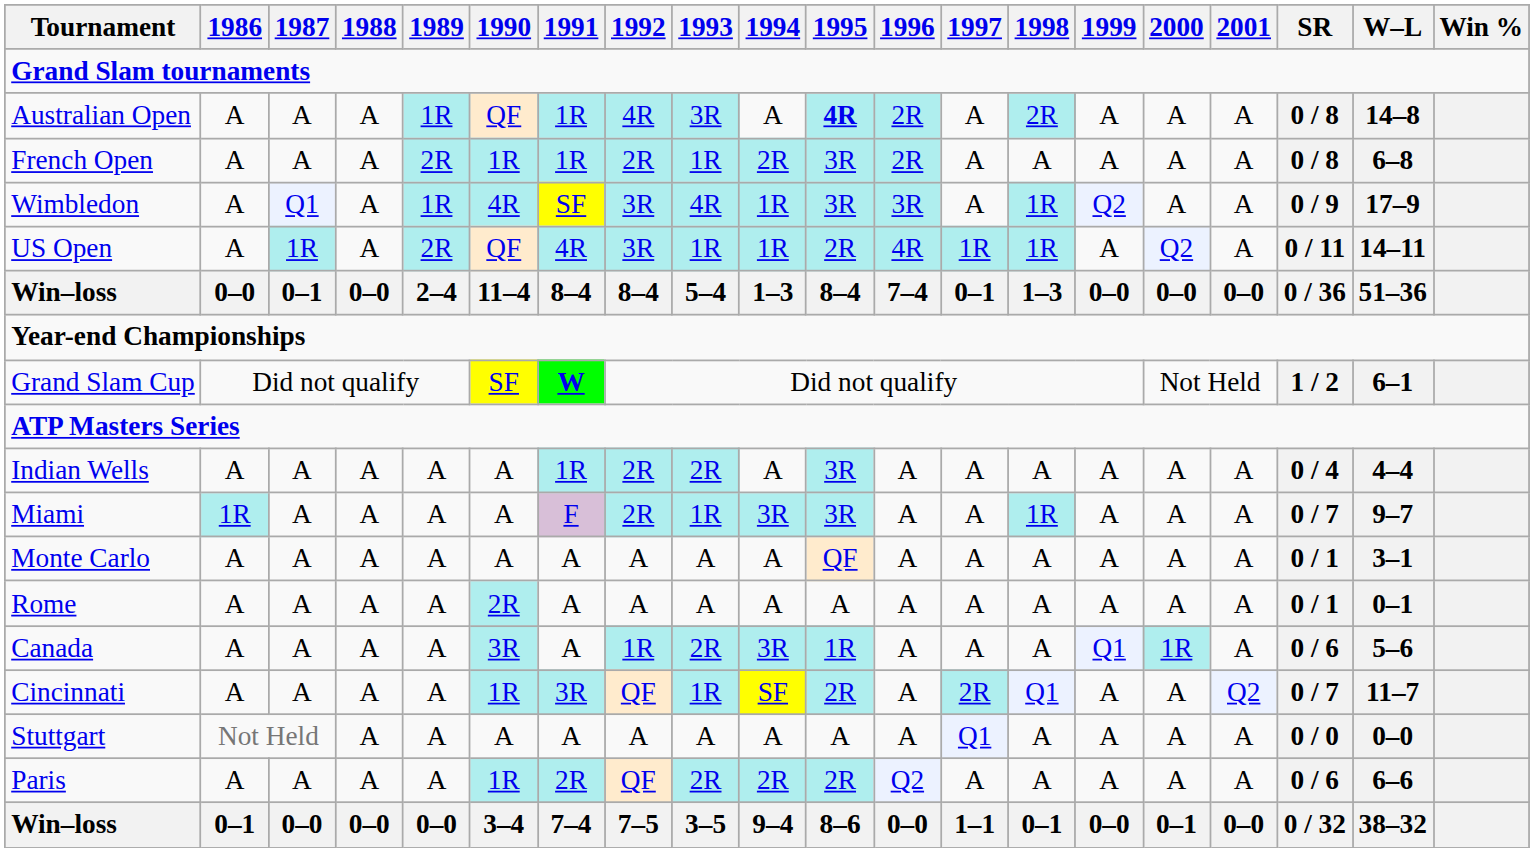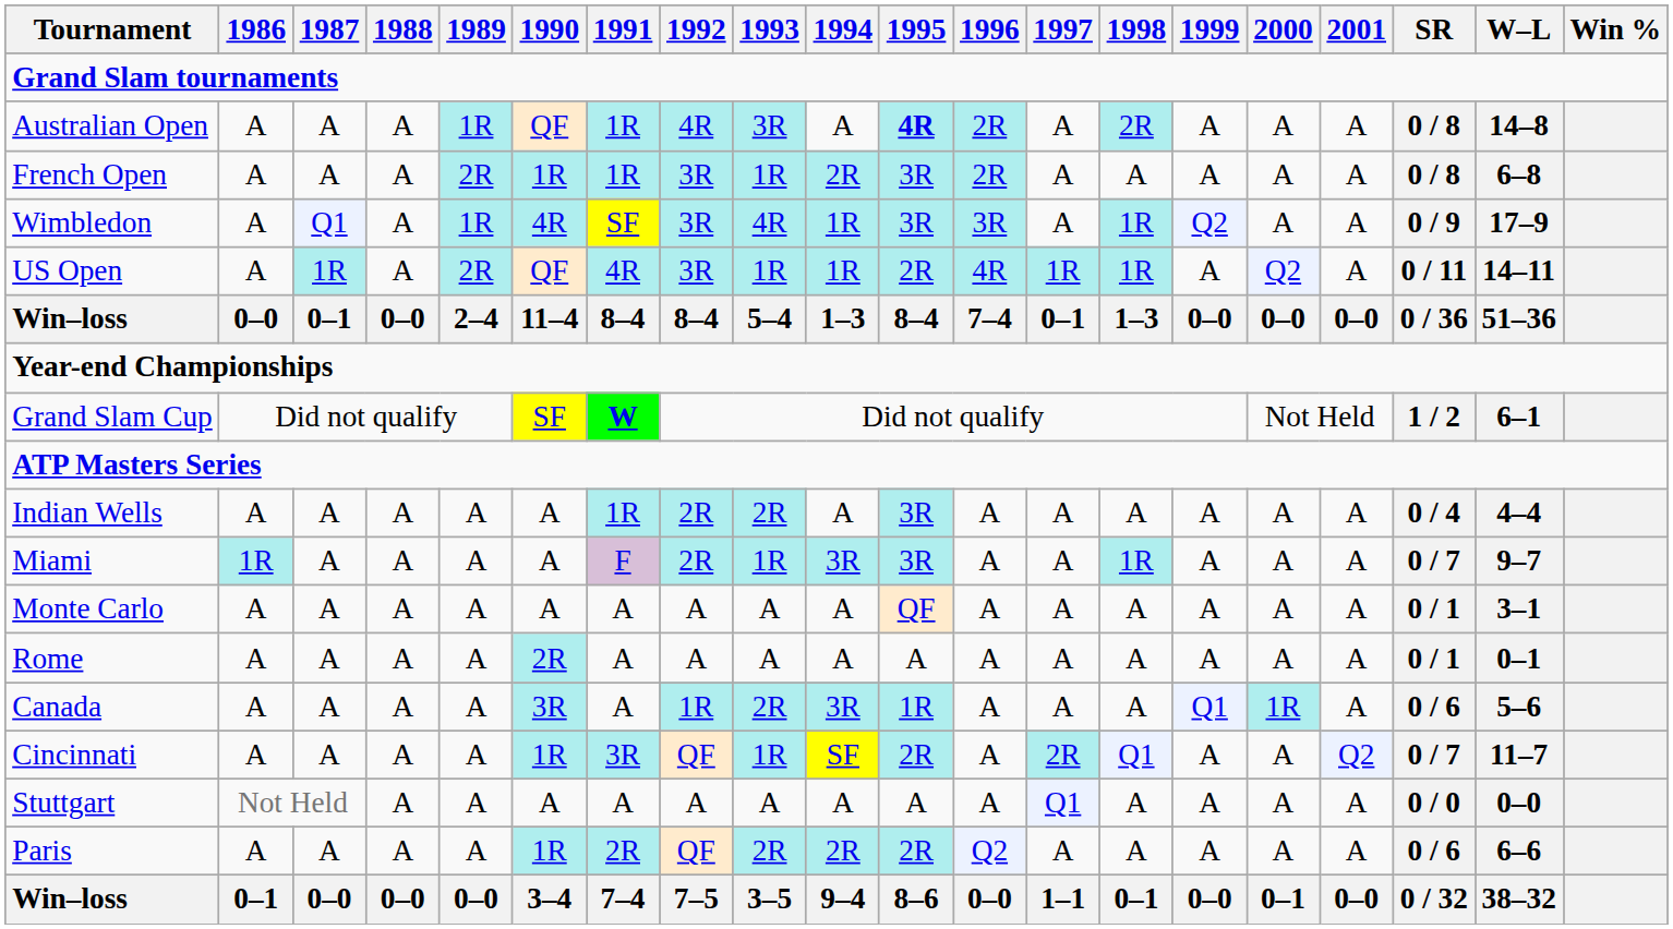French Open | 1992: 2R -> 3R
